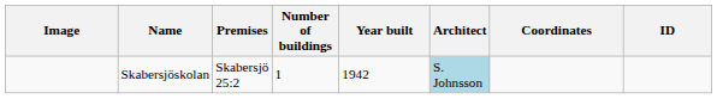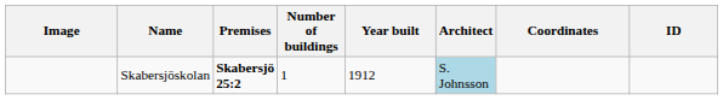Skabersjöskolan | Premises: normal -> bold
Skabersjöskolan | Year built: 1942 -> 1912
